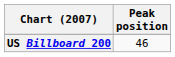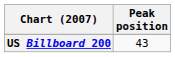US Billboard 200 | Peak position: 46 -> 43
